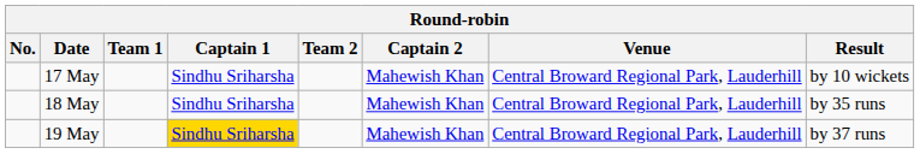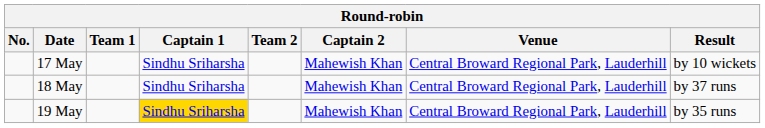18 May | Result: by 35 runs -> by 37 runs
19 May | Result: by 37 runs -> by 35 runs
